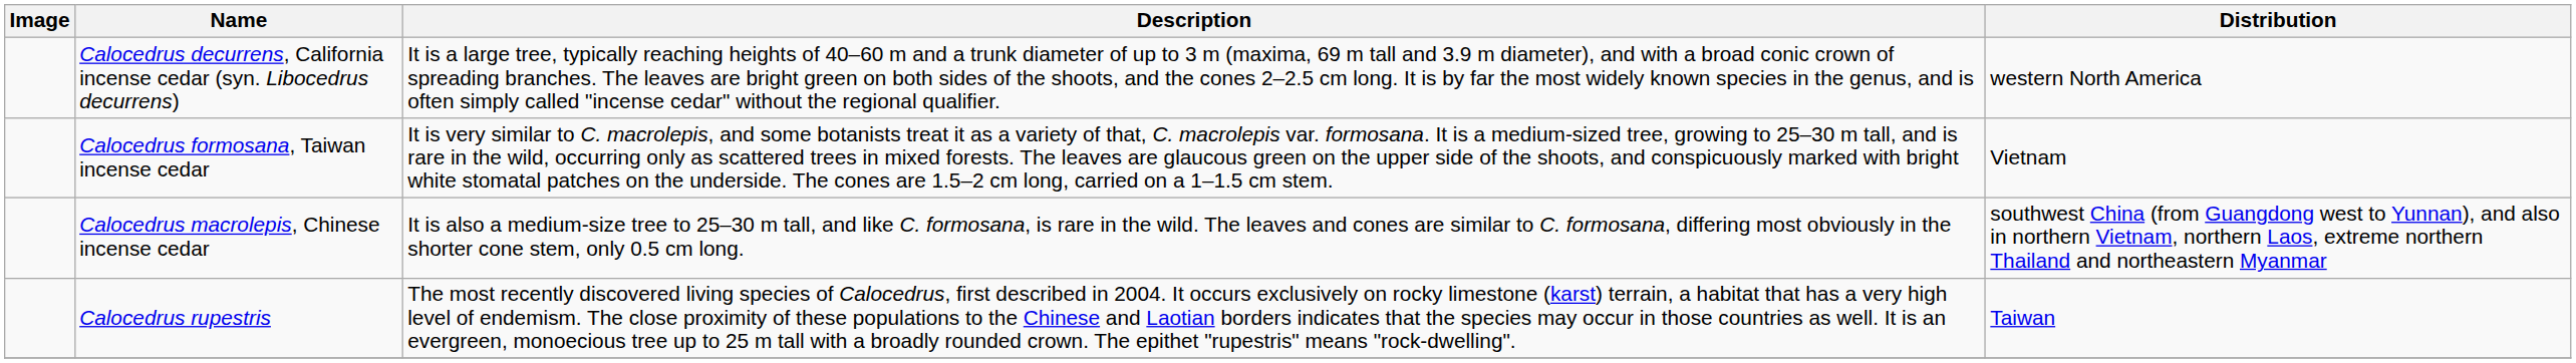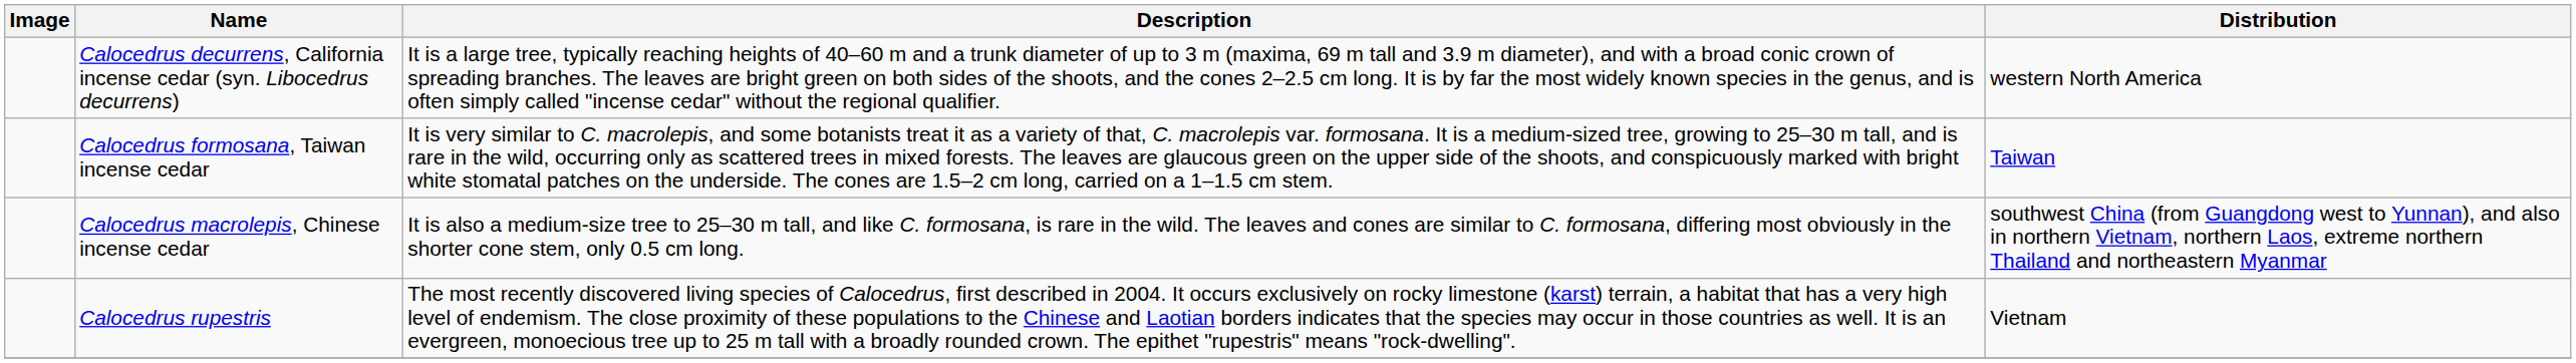Calocedrus formosana, Taiwan incense cedar | Distribution: Vietnam -> Taiwan
Calocedrus rupestris | Distribution: Taiwan -> Vietnam
